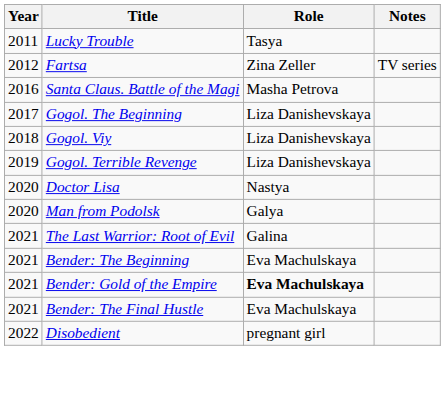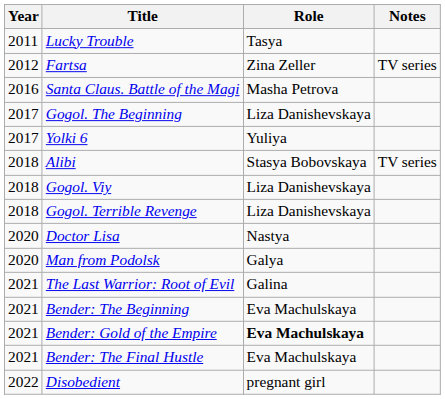+ row: 2017 | Yolki 6 | Yuliya
+ row: 2018 | Alibi | Stasya Bobovskaya | TV series
Gogol. Terrible Revenge | Year: 2019 -> 2018
